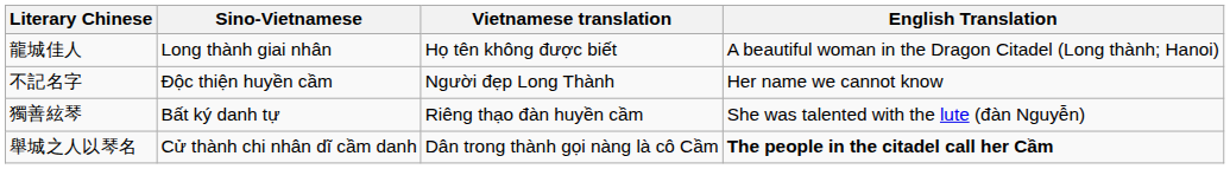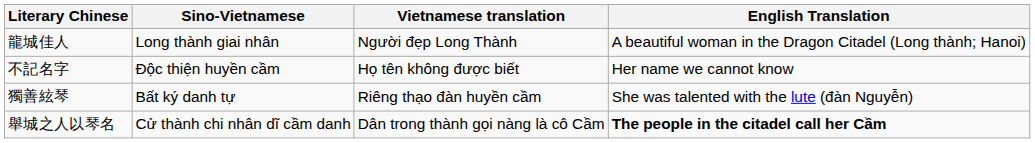龍城佳人 | Vietnamese translation: Họ tên không được biết -> Người đẹp Long Thành
不記名字 | Vietnamese translation: Người đẹp Long Thành -> Họ tên không được biết
